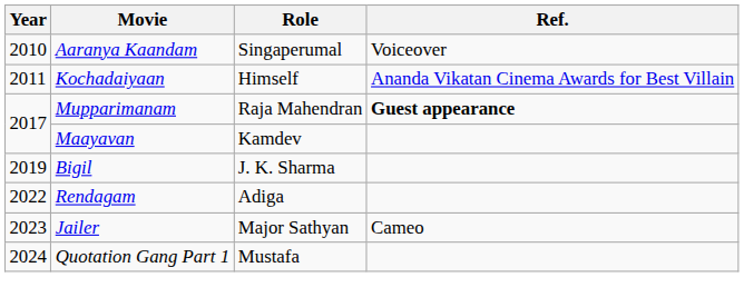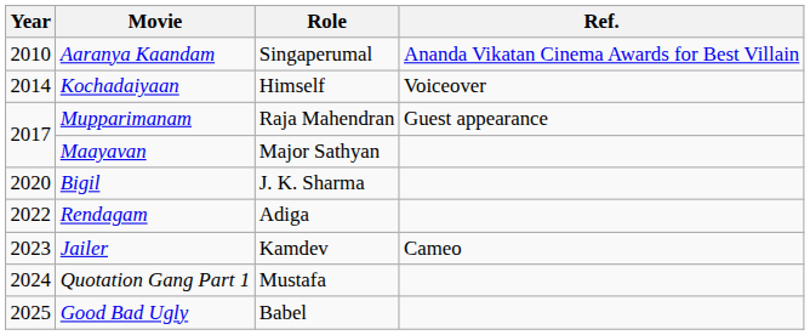Aaranya Kaandam | Ref.: Voiceover -> Ananda Vikatan Cinema Awards for Best Villain
Kochadaiyaan | Year: 2011 -> 2014
Kochadaiyaan | Ref.: Ananda Vikatan Cinema Awards for Best Villain -> Voiceover
Mupparimanam | Ref.: bold -> normal
Maayavan | Role: Kamdev -> Major Sathyan
Bigil | Year: 2019 -> 2020
Jailer | Role: Major Sathyan -> Kamdev
+ row: 2025 | Good Bad Ugly | Babel
